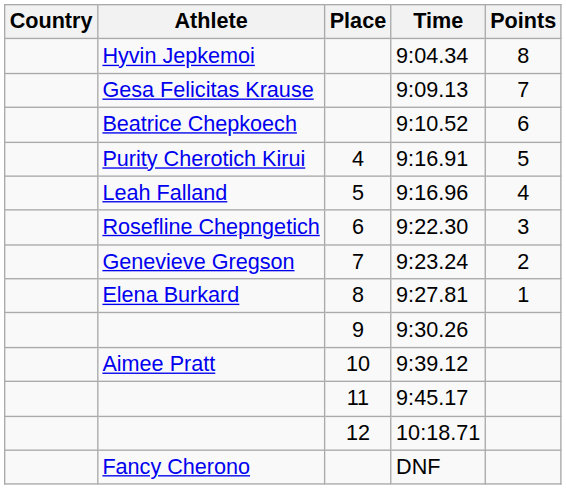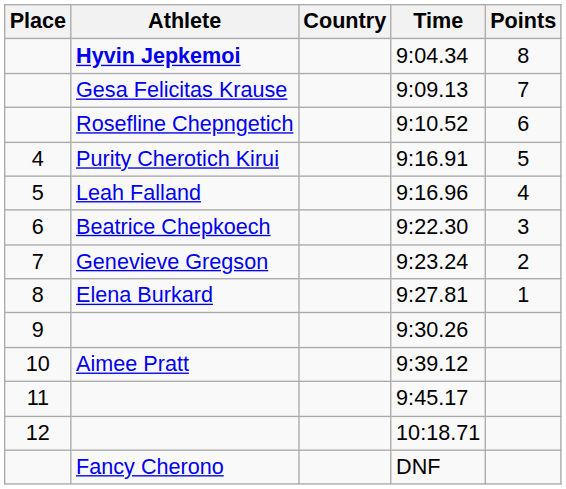columns swapped: Place <-> Country
9:04.34 | Athlete: normal -> bold
9:10.52 | Athlete: Beatrice Chepkoech -> Rosefline Chepngetich
9:22.30 | Athlete: Rosefline Chepngetich -> Beatrice Chepkoech
